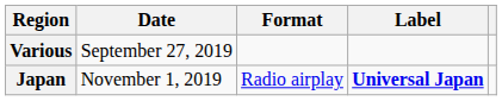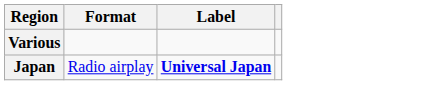- column: Date | September 27, 2019 | November 1, 2019
